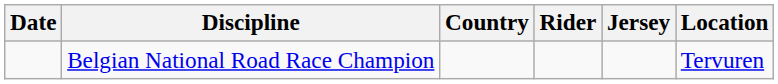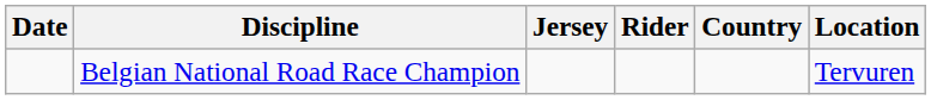columns swapped: Jersey <-> Country
